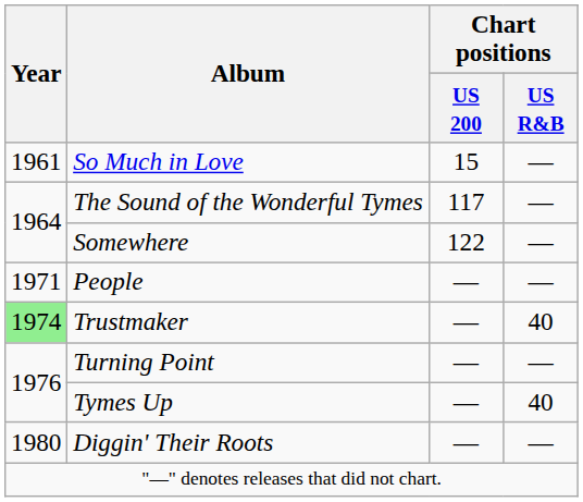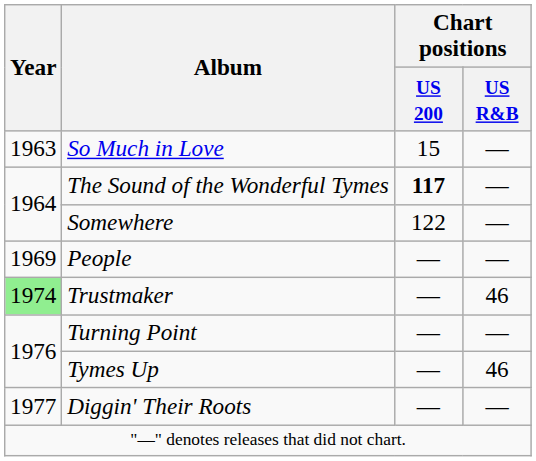So Much in Love | Year: 1961 -> 1963
The Sound of the Wonderful Tymes | Chart positions / US 200: normal -> bold
People | Year: 1971 -> 1969
Trustmaker | Chart positions / US R&B: 40 -> 46
Tymes Up | Chart positions / US R&B: 40 -> 46
Diggin' Their Roots | Year: 1980 -> 1977
